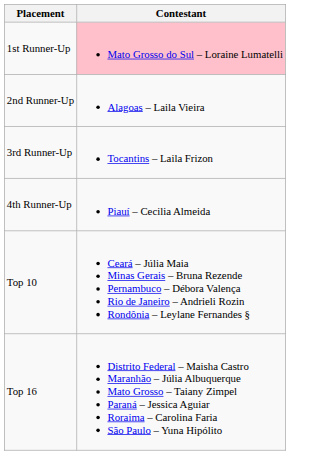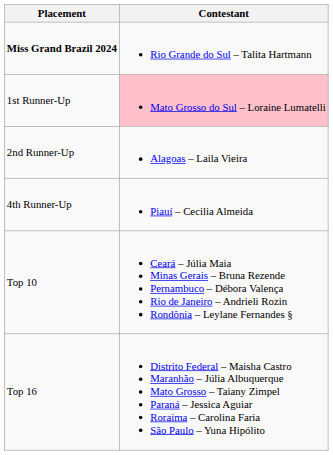+ row: Miss Grand Brazil 2024 | Rio Grande do Sul – Talita Hartmann
- row: 3rd Runner-Up | Tocantins – Laila Frizon
